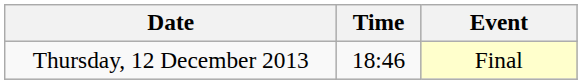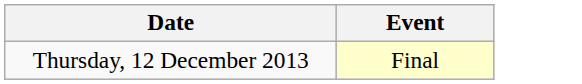- column: Time | 18:46
